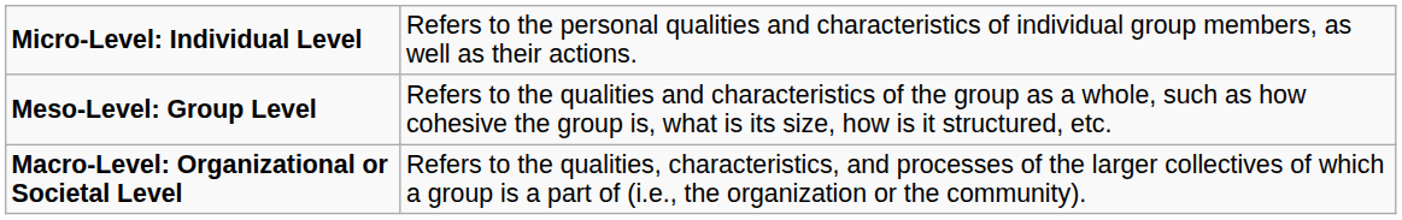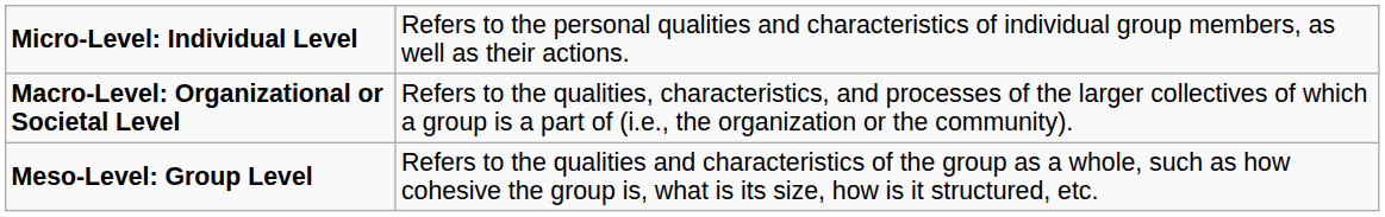rows swapped: Meso-Level: Group Level <-> Macro-Level: Organizational or Societal Level
